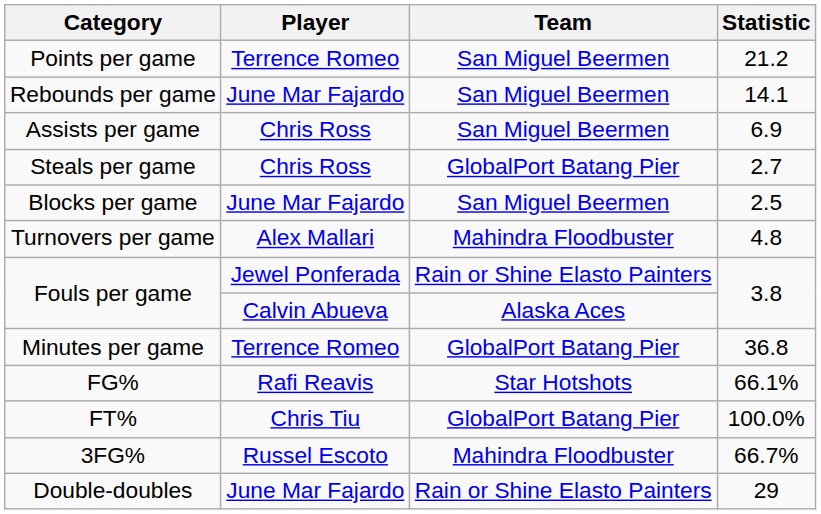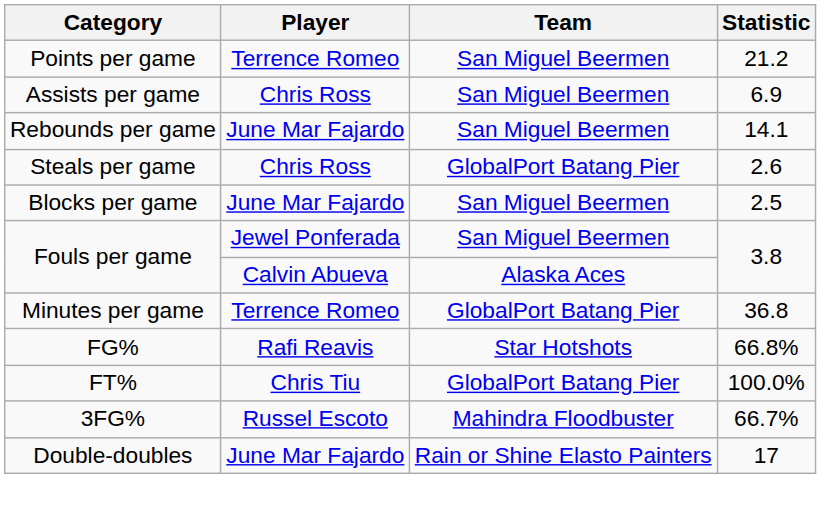rows swapped: Rebounds per game <-> Assists per game
Steals per game | Statistic: 2.7 -> 2.6
- row: Turnovers per game | Alex Mallari | Mahindra Floodbuster | 4.8
Fouls per game / Jewel Ponferada | Team: Rain or Shine Elasto Painters -> San Miguel Beermen
FG% | Statistic: 66.1% -> 66.8%
Double-doubles | Statistic: 29 -> 17
